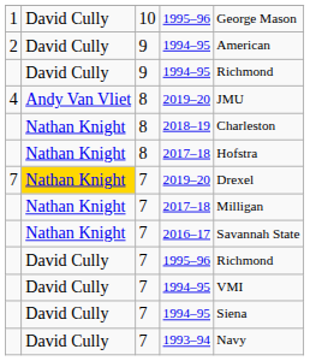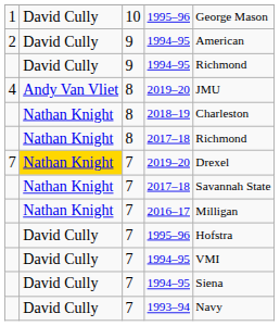8 / 2017–18 | column 5: Hofstra -> Richmond
7 / 2017–18 | column 5: Milligan -> Savannah State
2016–17 | column 5: Savannah State -> Milligan
7 / 1995–96 | column 5: Richmond -> Hofstra
